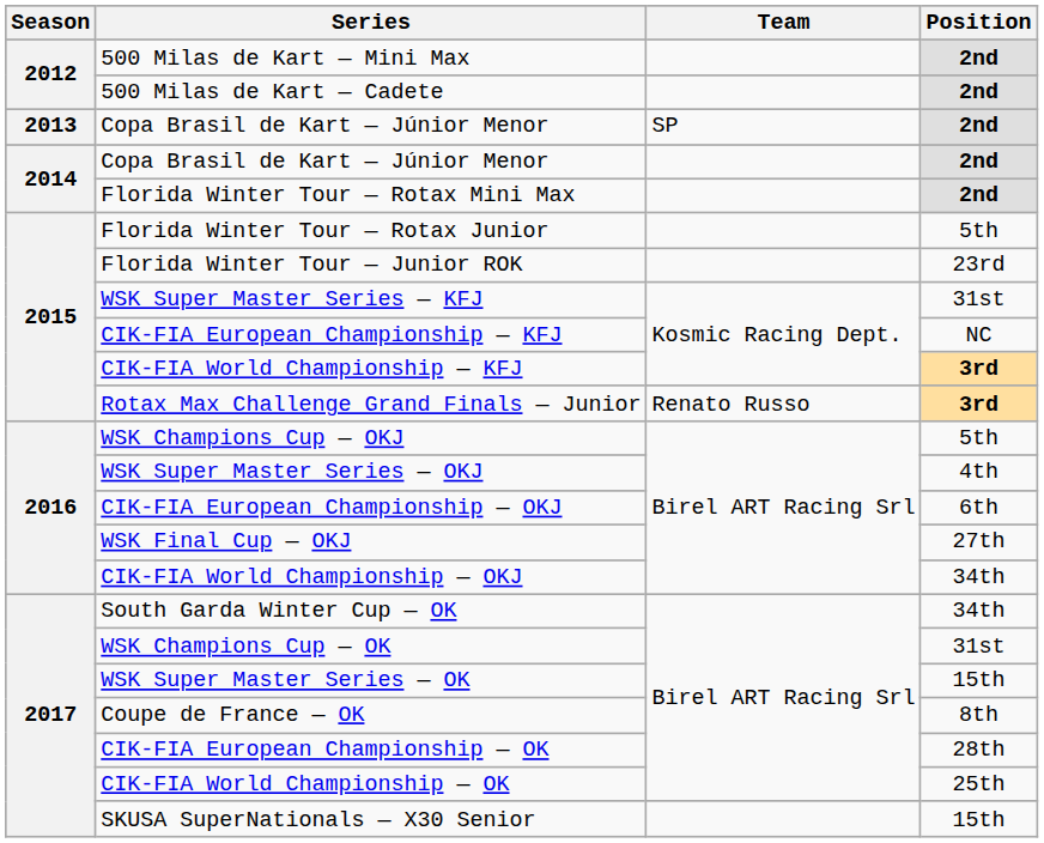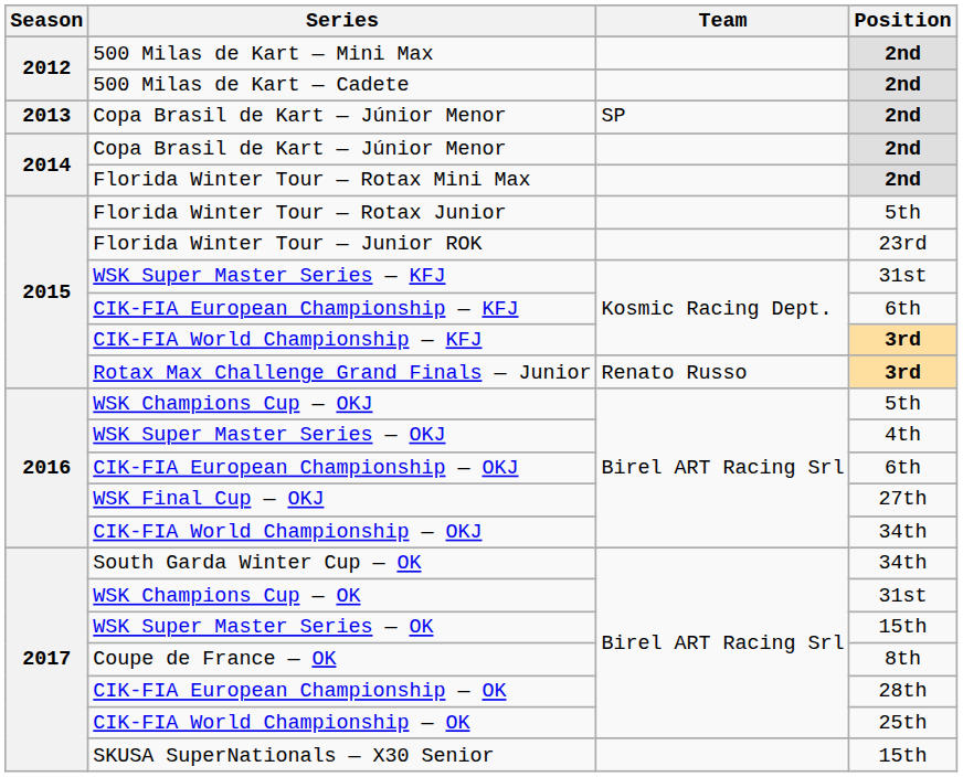CIK-FIA European Championship — KFJ | Position: NC -> 6th
